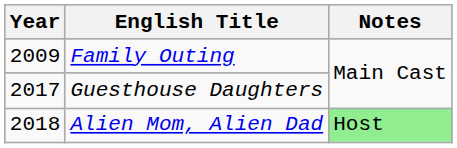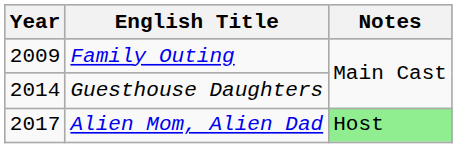Guesthouse Daughters | Year: 2017 -> 2014
Alien Mom, Alien Dad | Year: 2018 -> 2017
